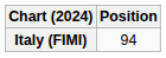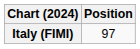Italy (FIMI) | Position: 94 -> 97
